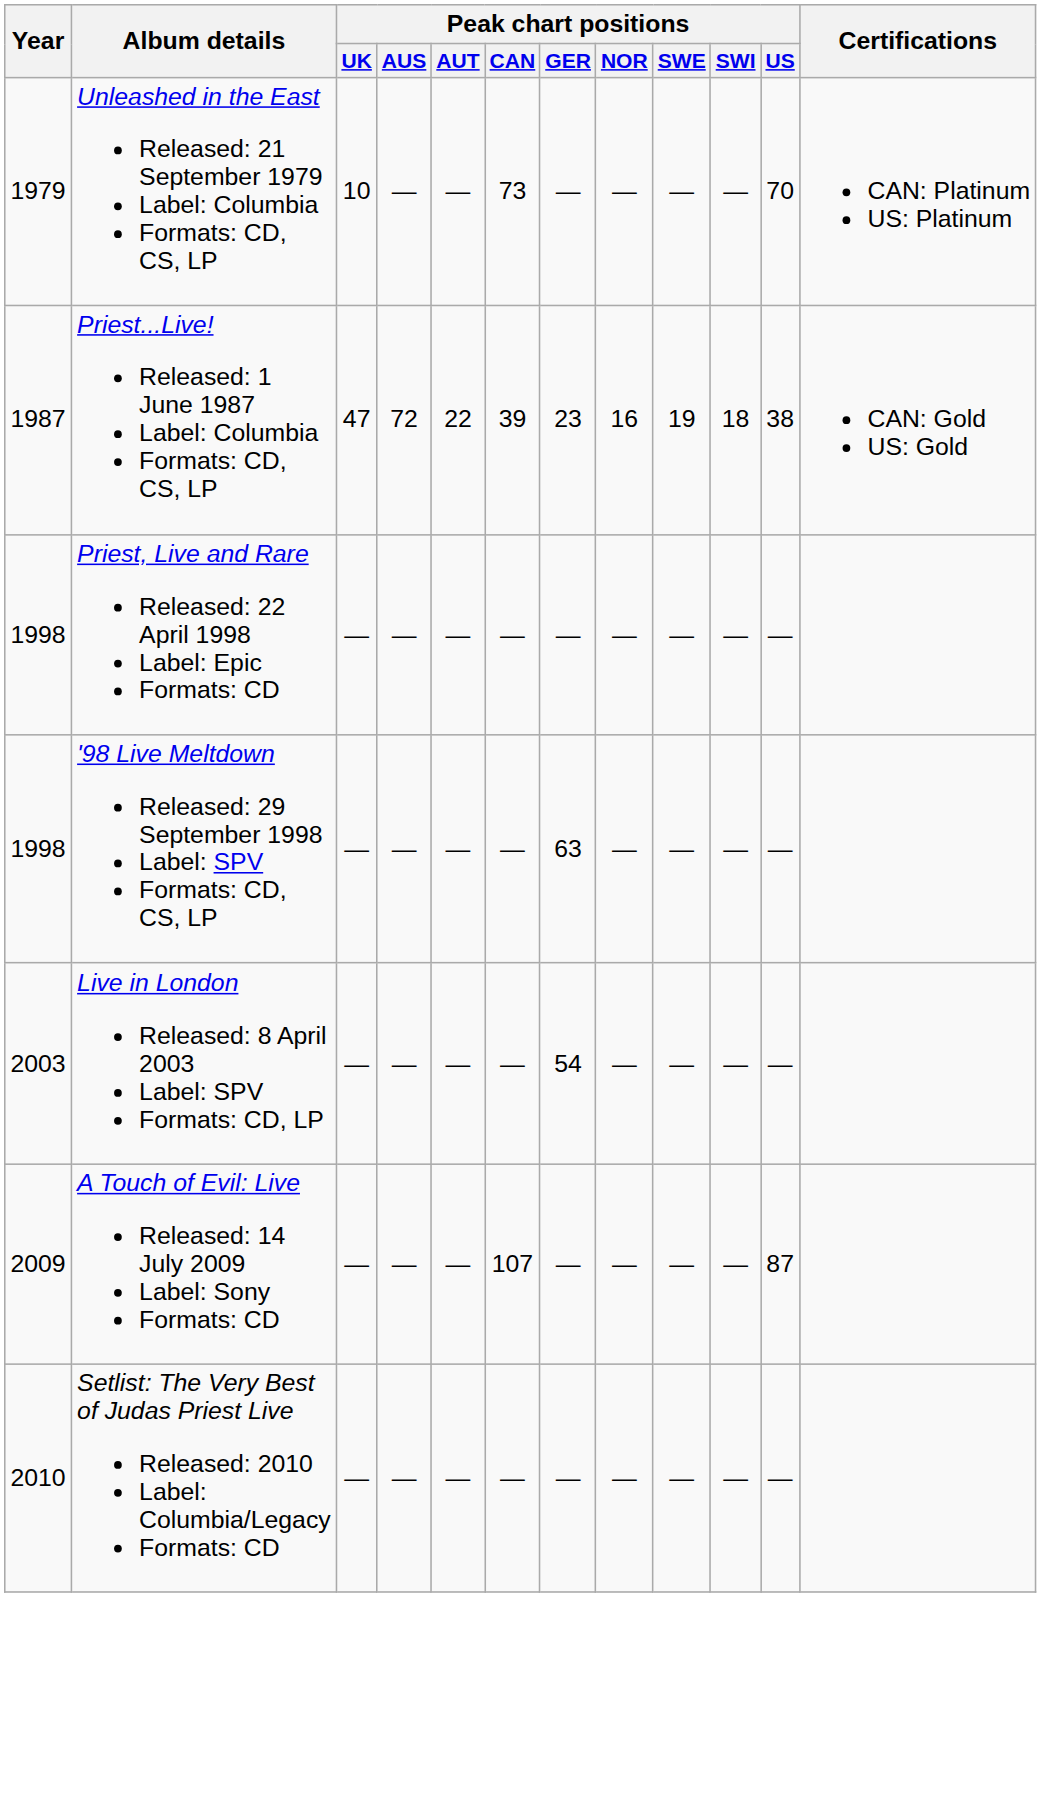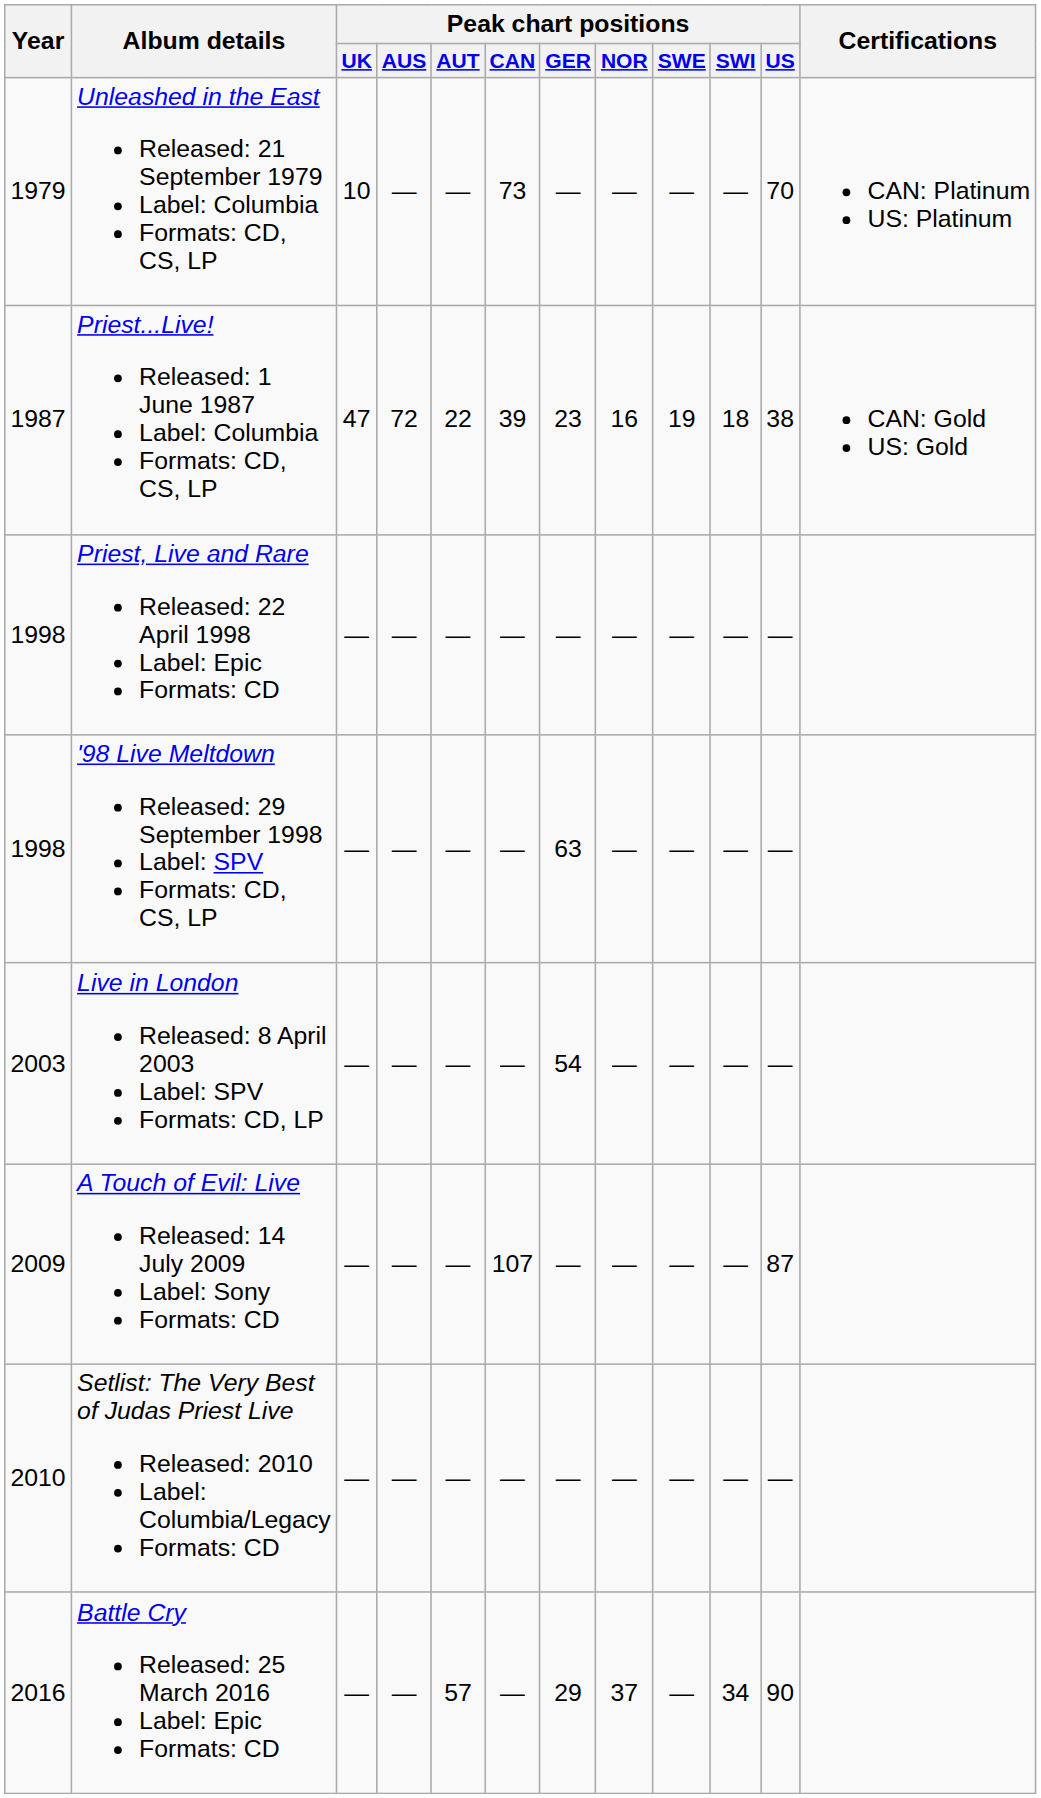+ row: 2016 | Battle Cry Released: 25 March 2016 Label: Epic Formats: CD | — | — | 57 | — | 29 | 37 | — | 34 | 90
